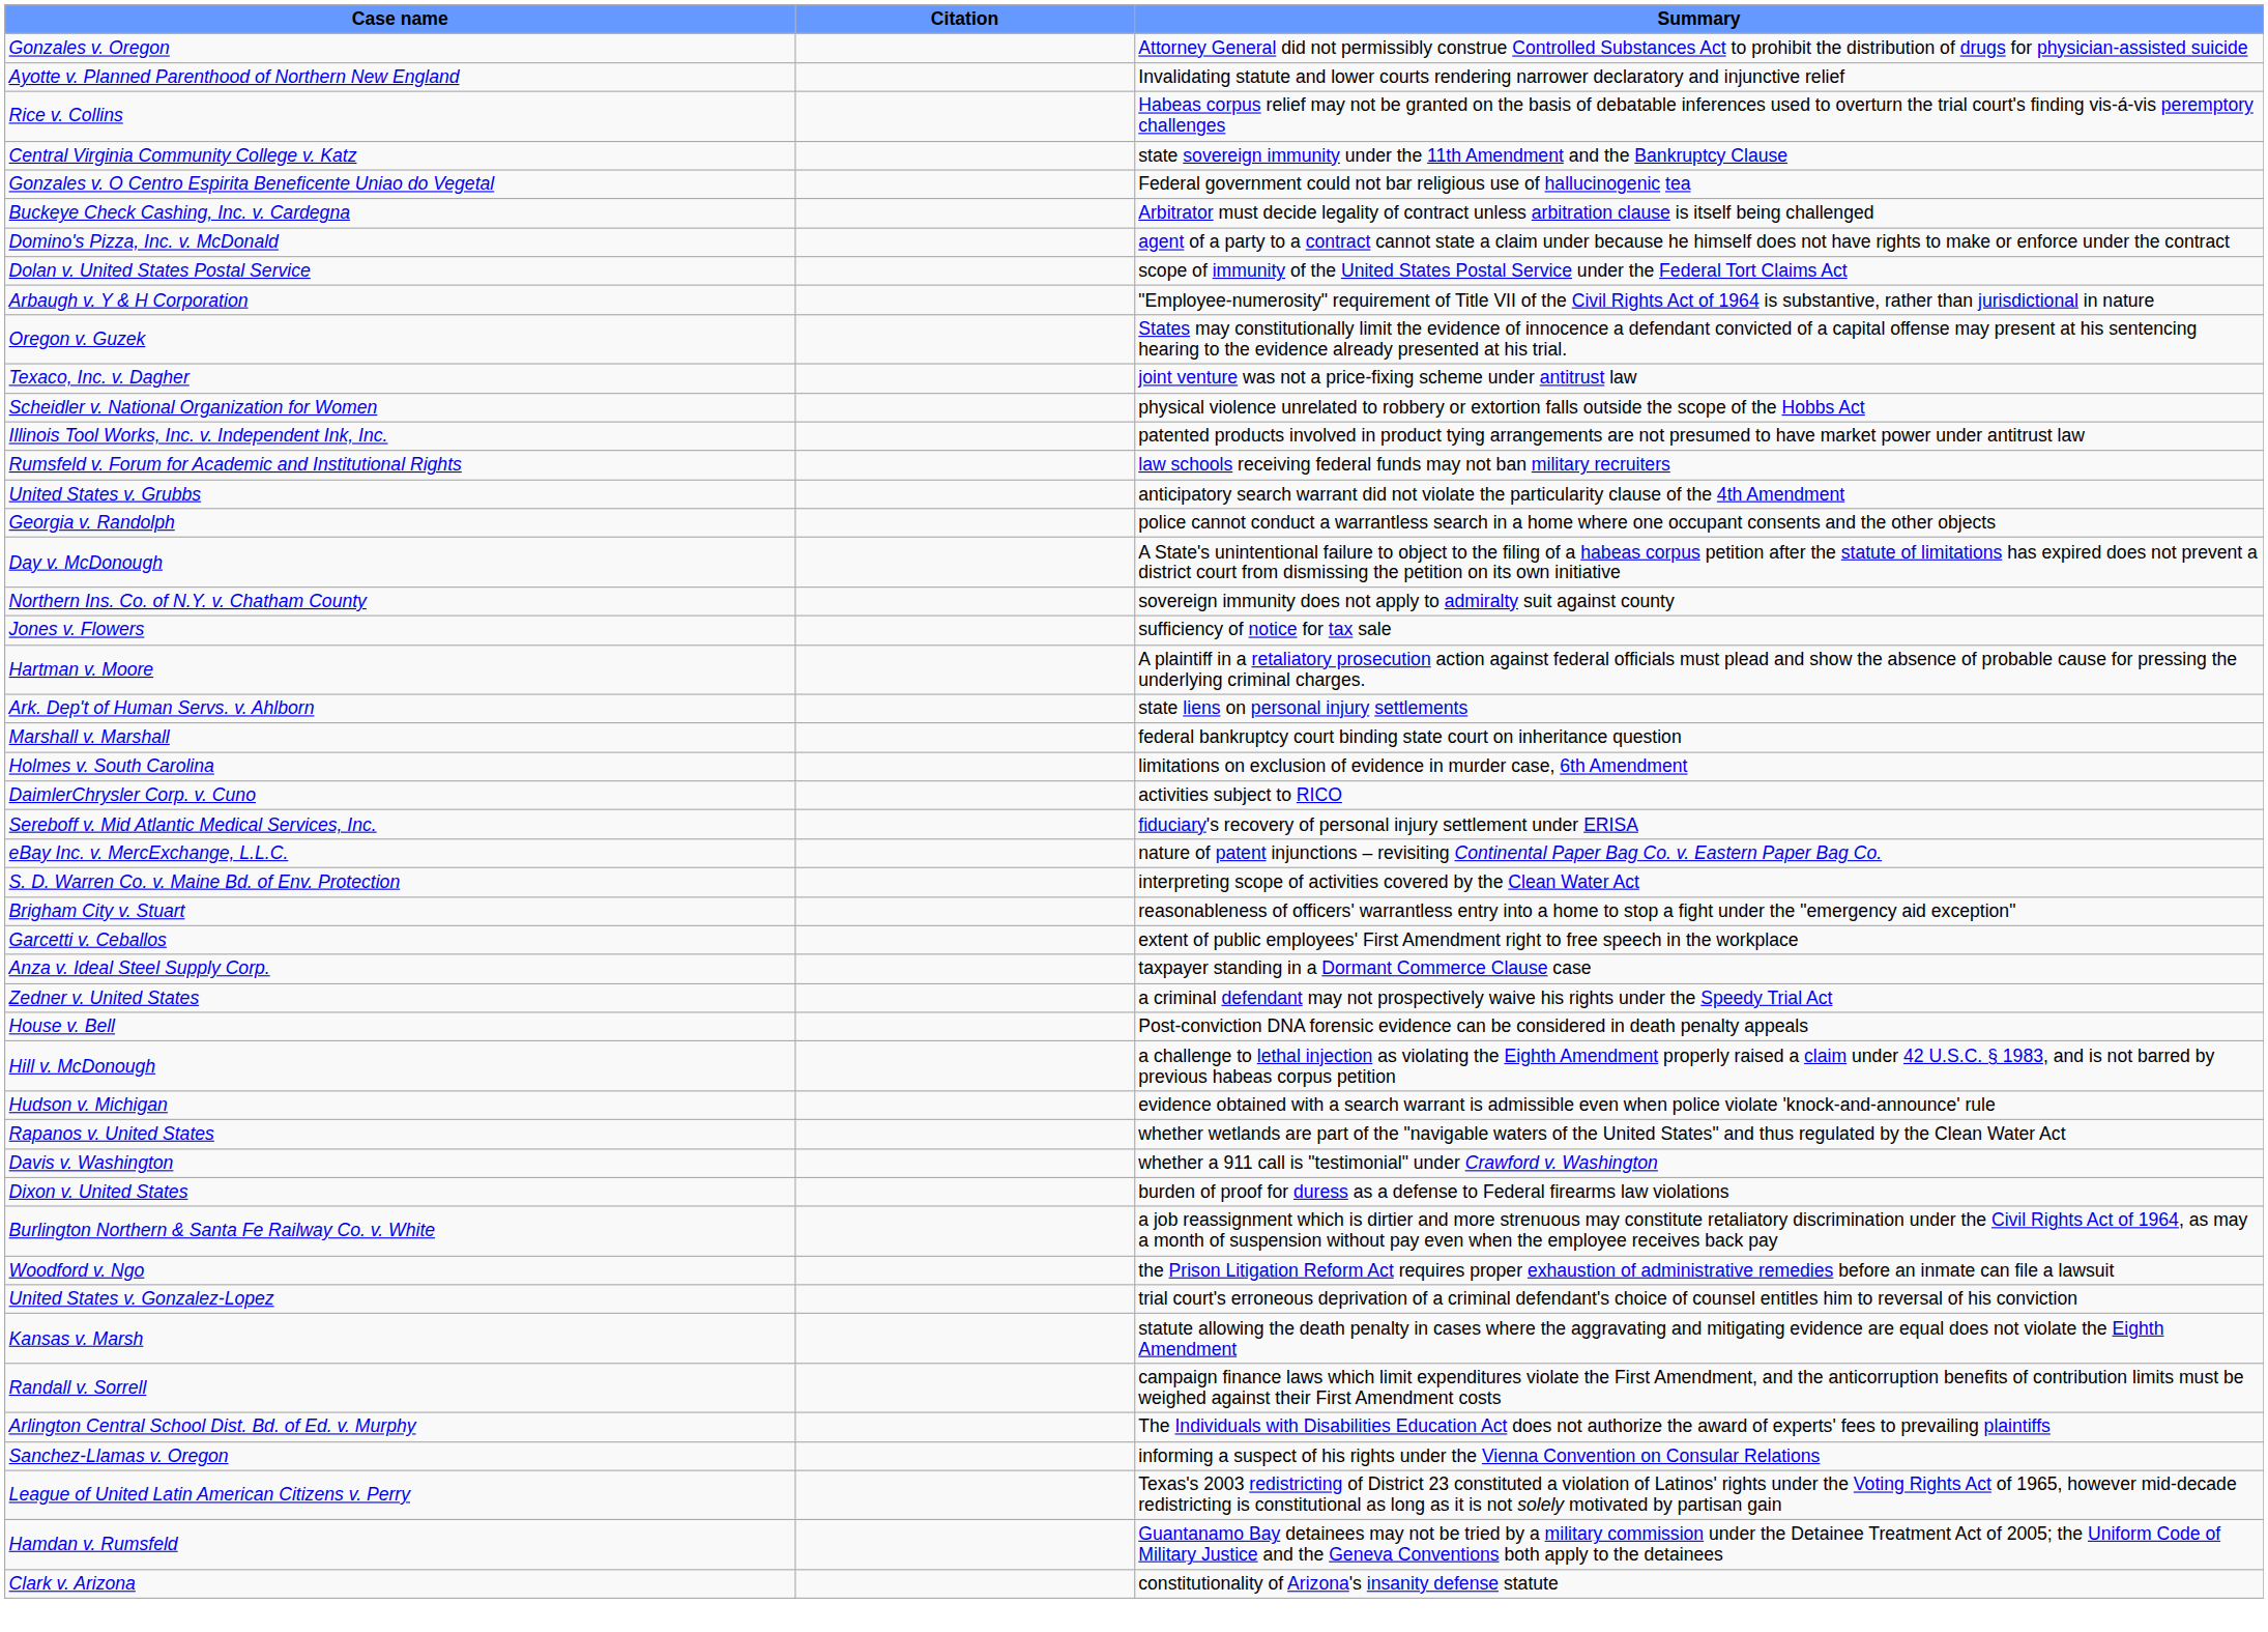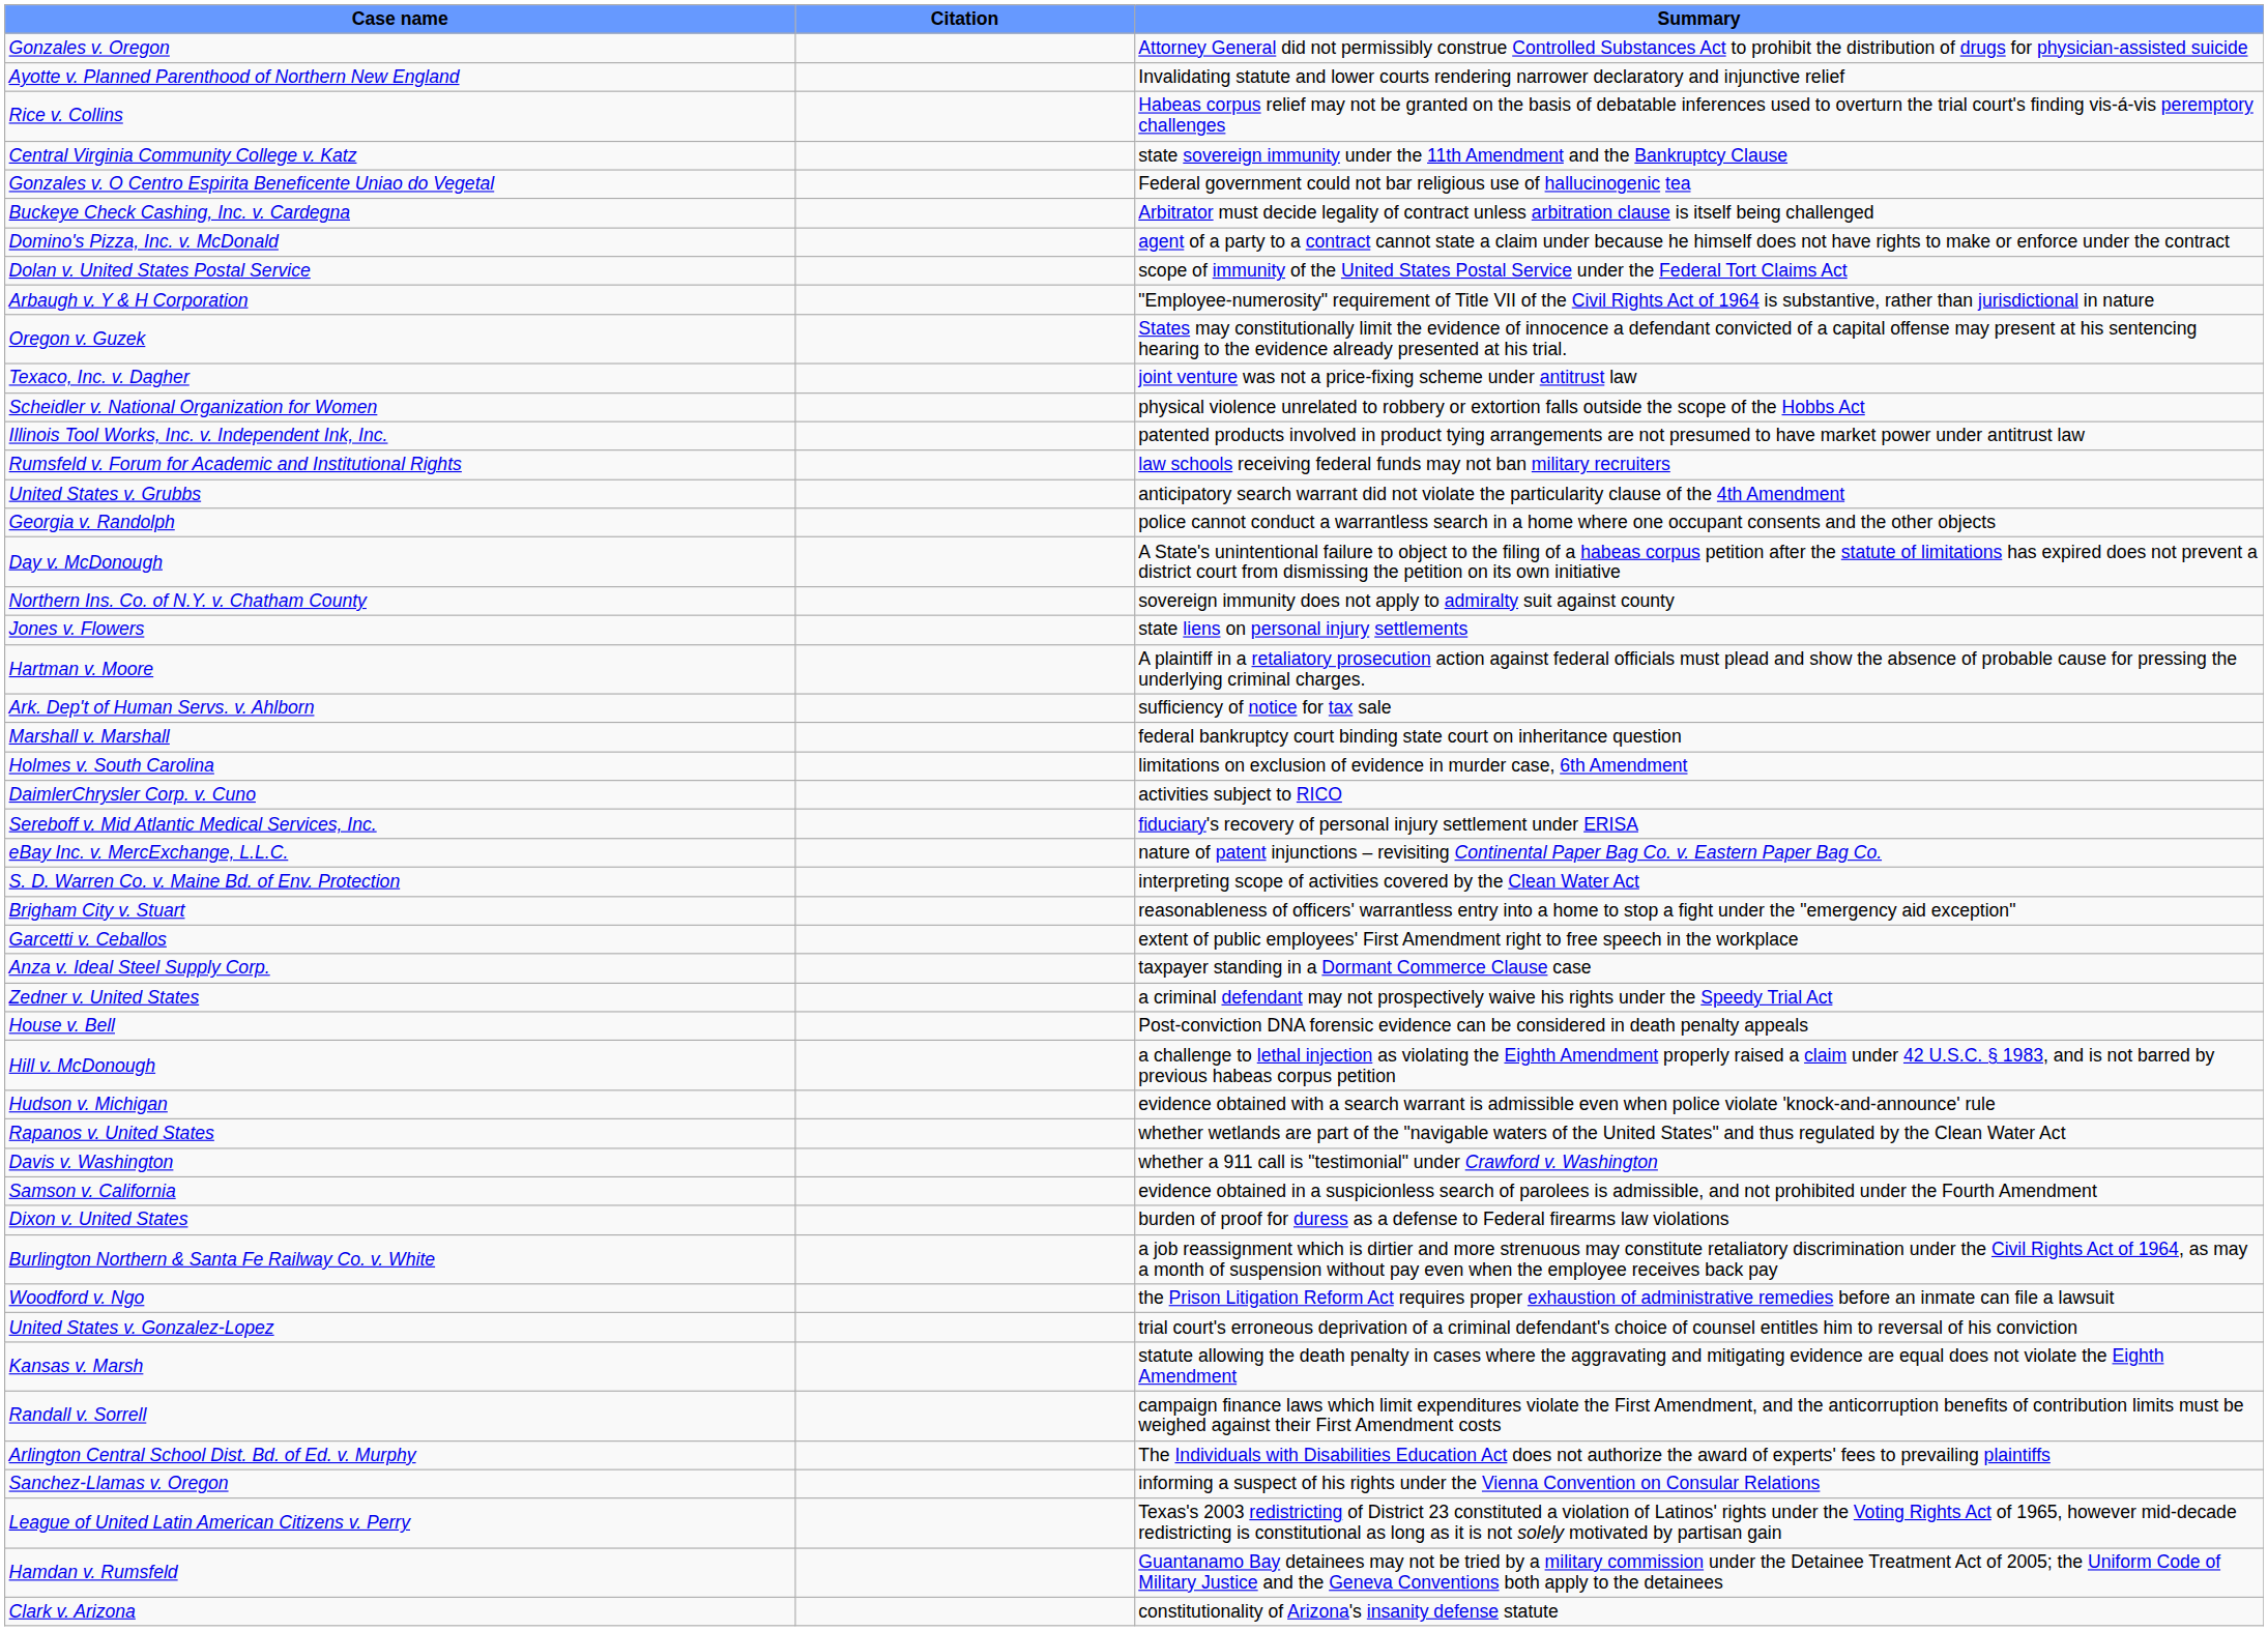Jones v. Flowers | Summary: sufficiency of notice for tax sale -> state liens on personal injury settlements
Ark. Dep't of Human Servs. v. Ahlborn | Summary: state liens on personal injury settlements -> sufficiency of notice for tax sale
+ row: Samson v. California | evidence obtained in a suspicionless search of parolees is admissible, and not prohibited under the Fourth Amendment
